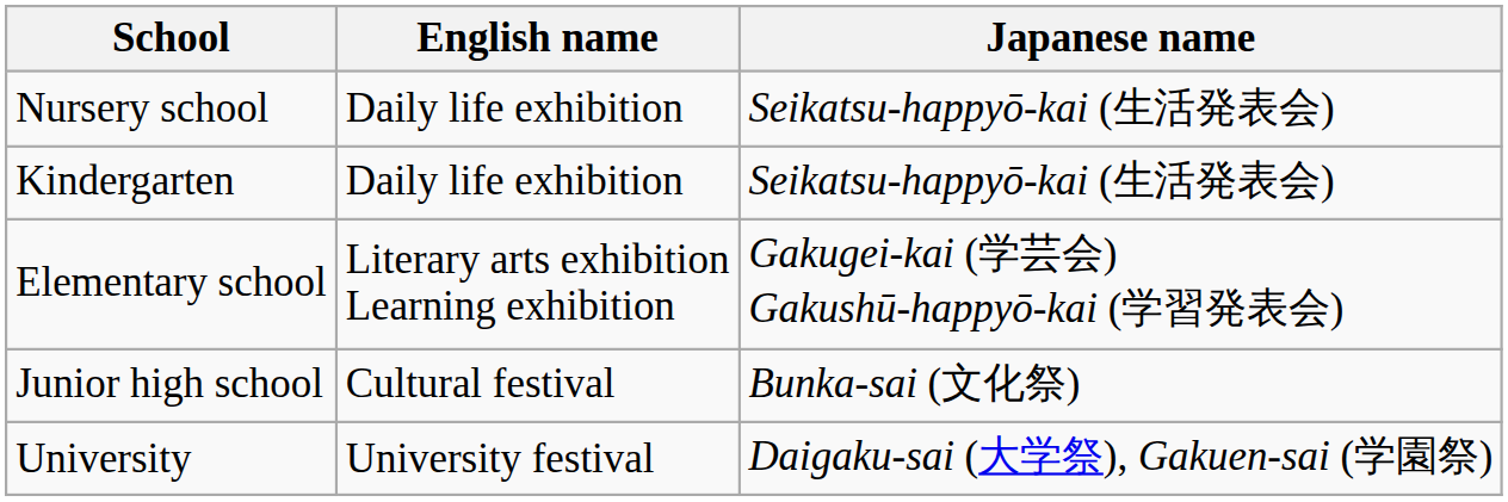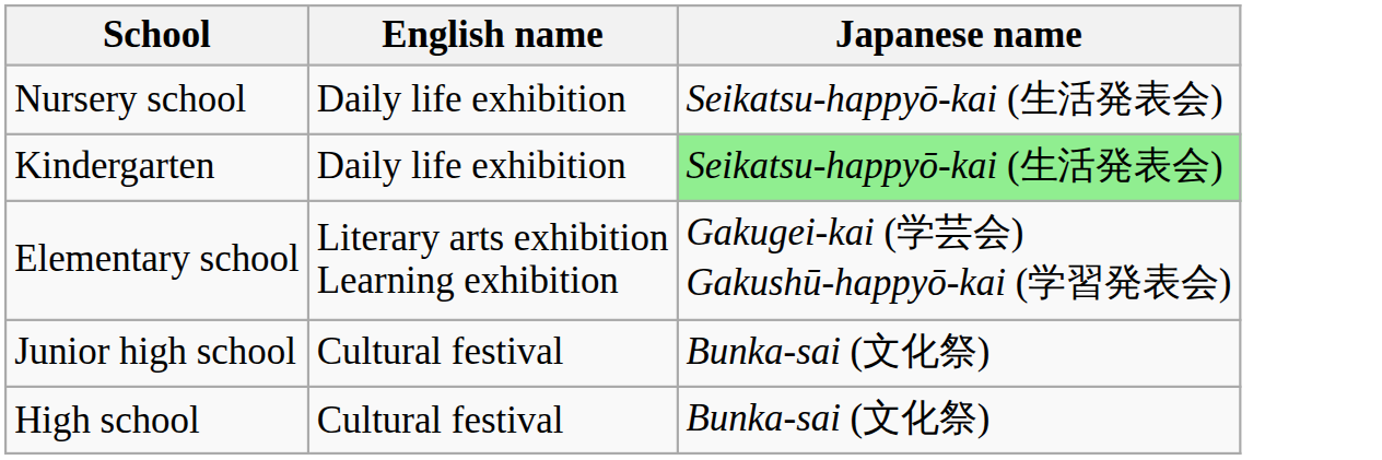Kindergarten | Japanese name: no background -> lightgreen background
+ row: High school | Cultural festival | Bunka-sai (文化祭)
- row: University | University festival | Daigaku-sai (大学祭), Gakuen-sai (学園祭)
